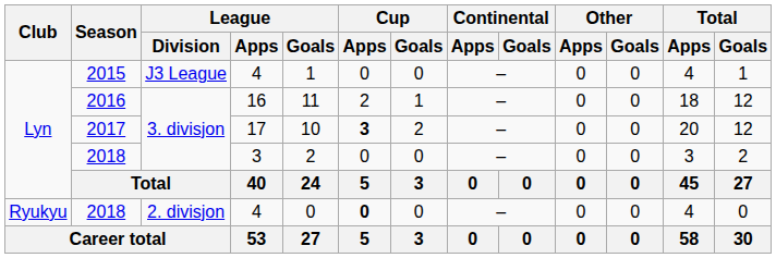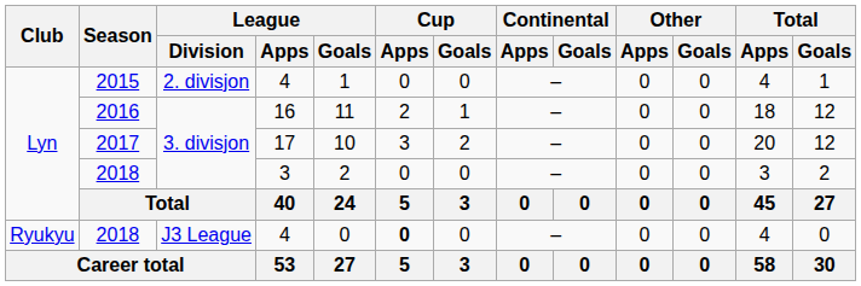2015 | League / Division: J3 League -> 2. divisjon
2017 | Cup / Apps: bold -> normal
2018 / 4 | League / Division: 2. divisjon -> J3 League
